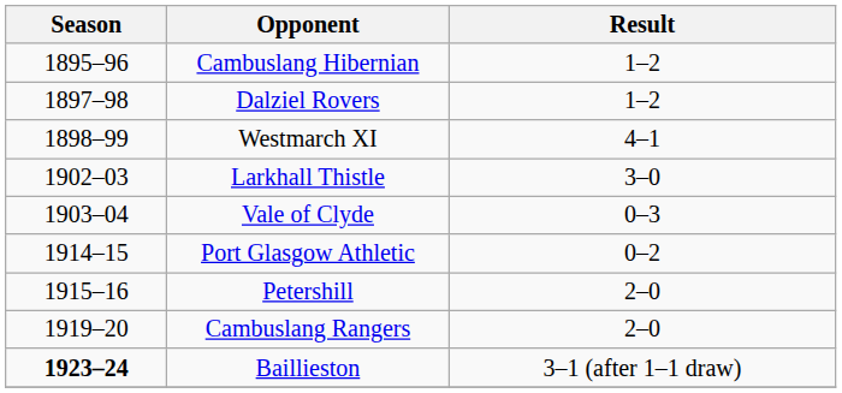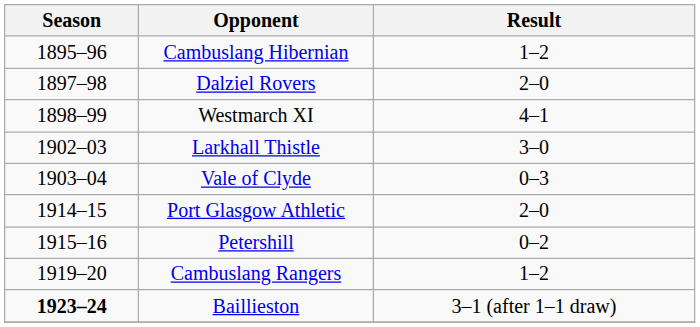Dalziel Rovers | Result: 1–2 -> 2–0
Port Glasgow Athletic | Result: 0–2 -> 2–0
Petershill | Result: 2–0 -> 0–2
Cambuslang Rangers | Result: 2–0 -> 1–2
